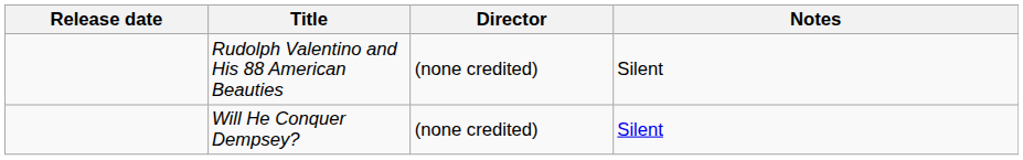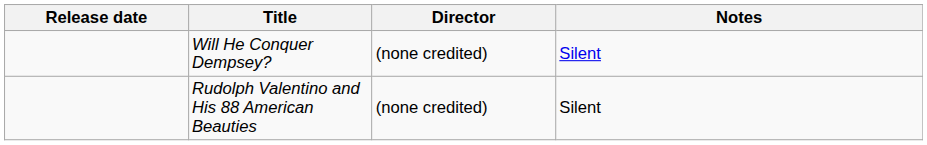rows swapped: Will He Conquer Dempsey? <-> Rudolph Valentino and His 88 American Beauties
